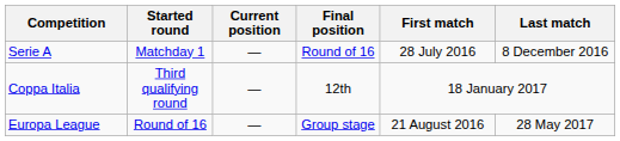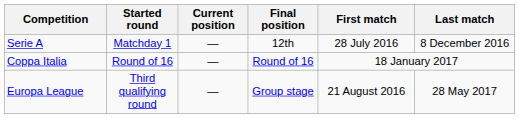Serie A | Final position: Round of 16 -> 12th
Coppa Italia | Started round: Third qualifying round -> Round of 16
Coppa Italia | Final position: 12th -> Round of 16
Europa League | Started round: Round of 16 -> Third qualifying round
